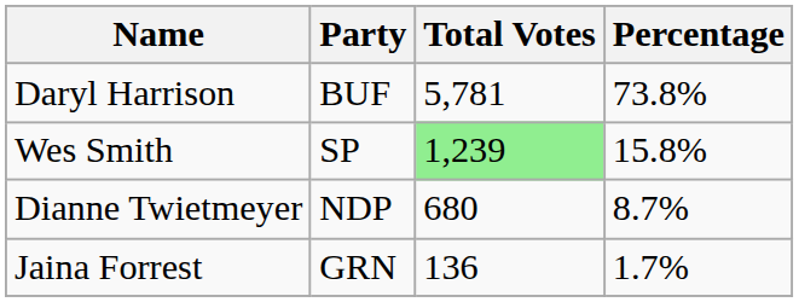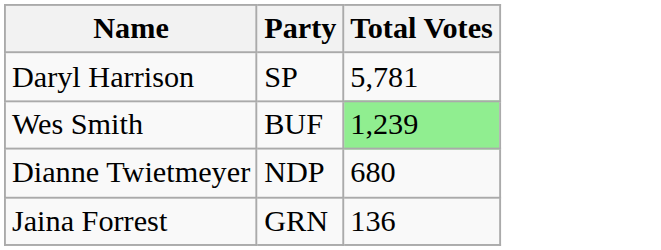- column: Percentage | 73.8% | 15.8% | 8.7% | 1.7%
Daryl Harrison | Party: BUF -> SP
Wes Smith | Party: SP -> BUF
